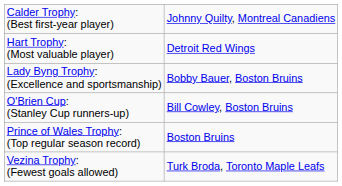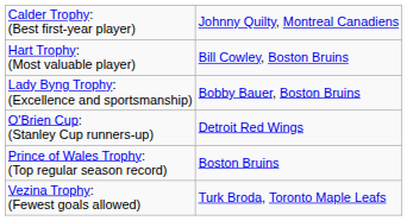Hart Trophy: (Most valuable player) | column 2: Detroit Red Wings -> Bill Cowley, Boston Bruins
O'Brien Cup: (Stanley Cup runners-up) | column 2: Bill Cowley, Boston Bruins -> Detroit Red Wings
